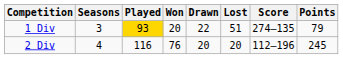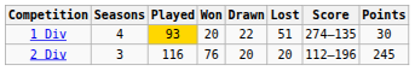1 Div | Played: 3 -> 4
1 Div | column 9: 79 -> 30
2 Div | Played: 4 -> 3
